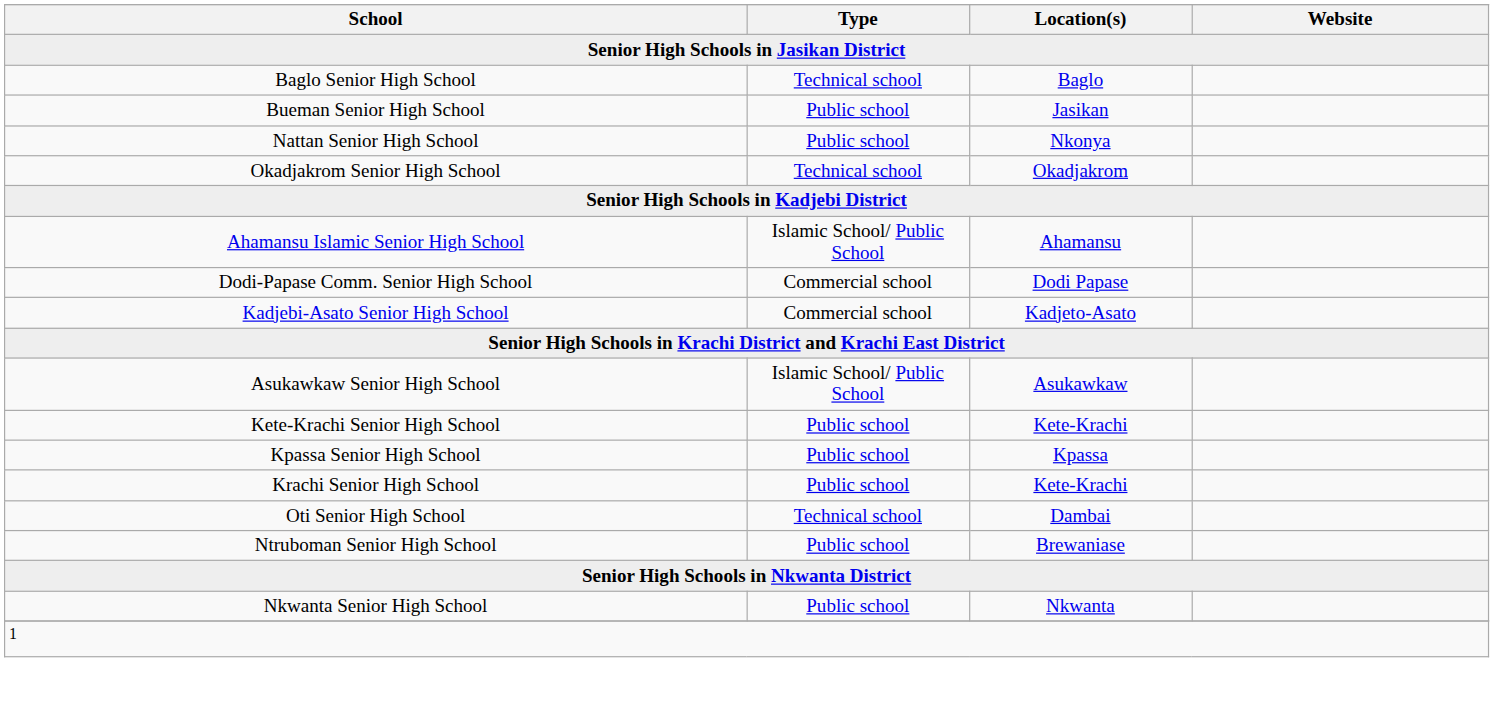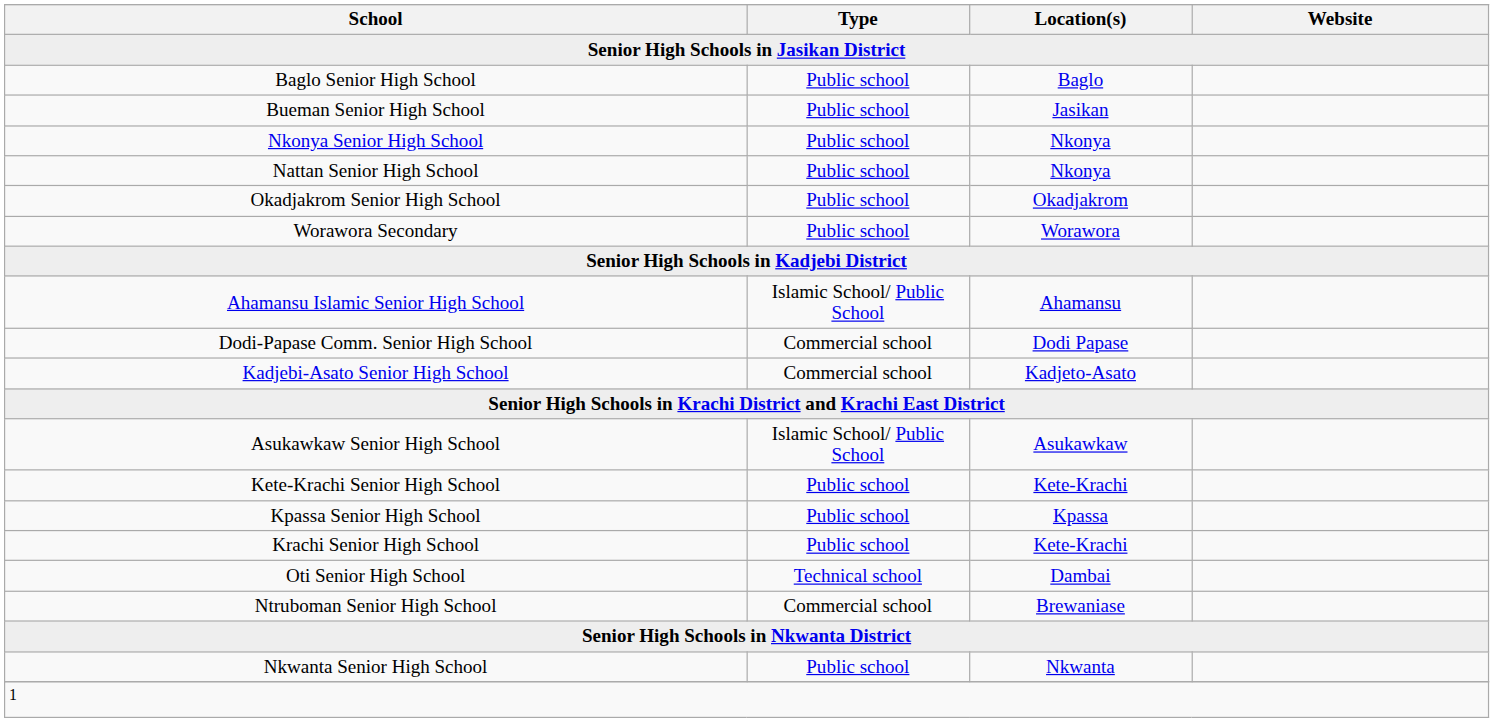Baglo Senior High School | Type: Technical school -> Public school
+ row: Nkonya Senior High School | Public school | Nkonya
Okadjakrom Senior High School | Type: Technical school -> Public school
+ row: Worawora Secondary | Public school | Worawora
Ntruboman Senior High School | Type: Public school -> Commercial school
